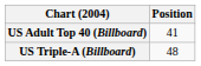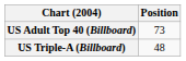US Adult Top 40 (Billboard) | Position: 41 -> 73
